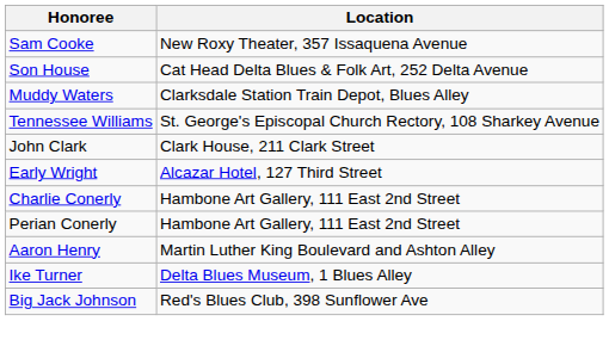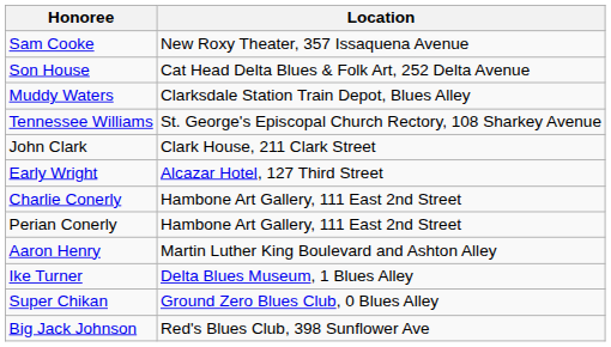+ row: Super Chikan | Ground Zero Blues Club, 0 Blues Alley
